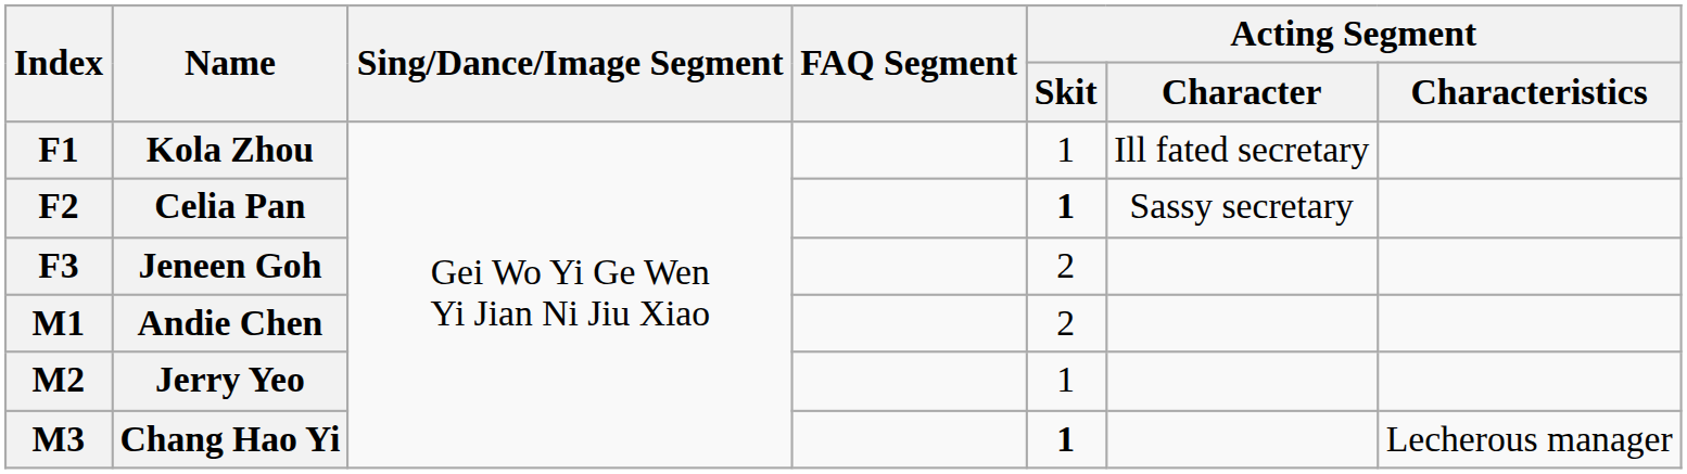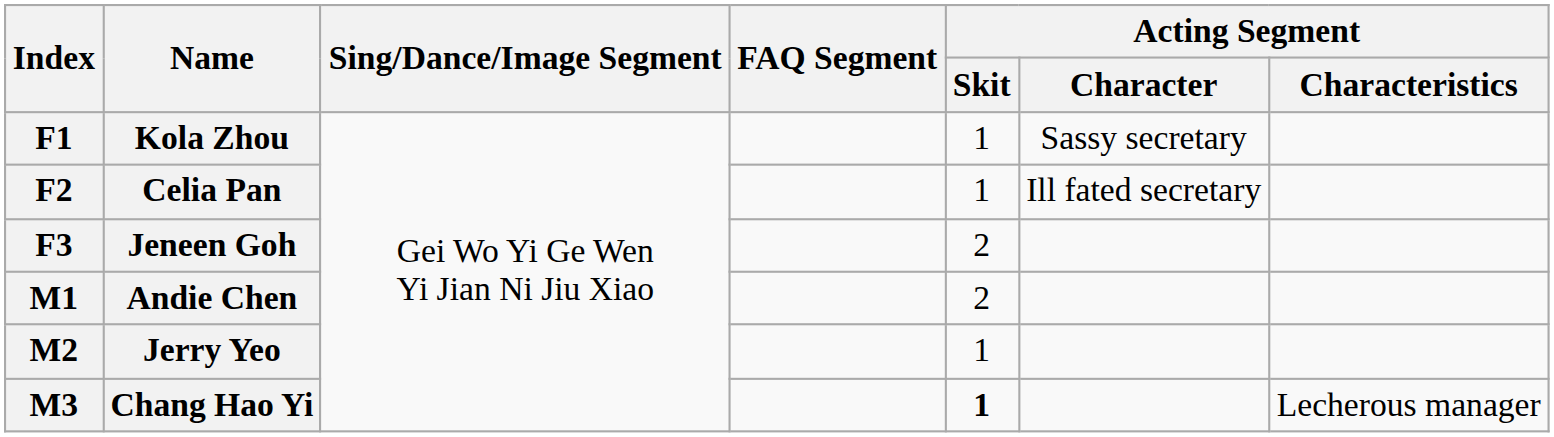Kola Zhou | Acting Segment / Character: Ill fated secretary -> Sassy secretary
Celia Pan | Acting Segment / Skit: bold -> normal
Celia Pan | Acting Segment / Character: Sassy secretary -> Ill fated secretary
